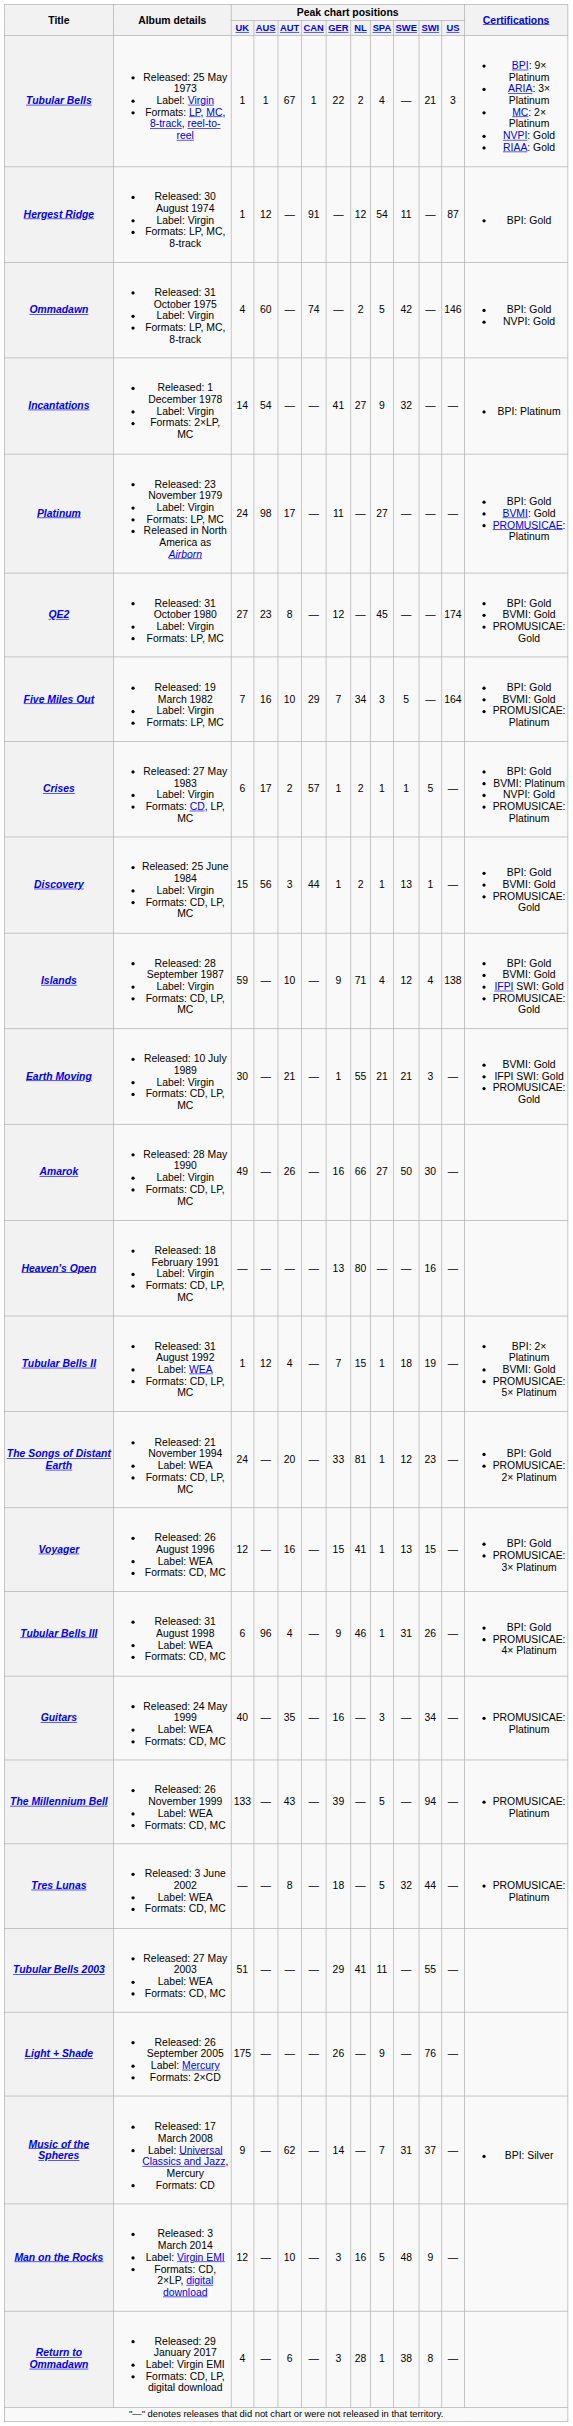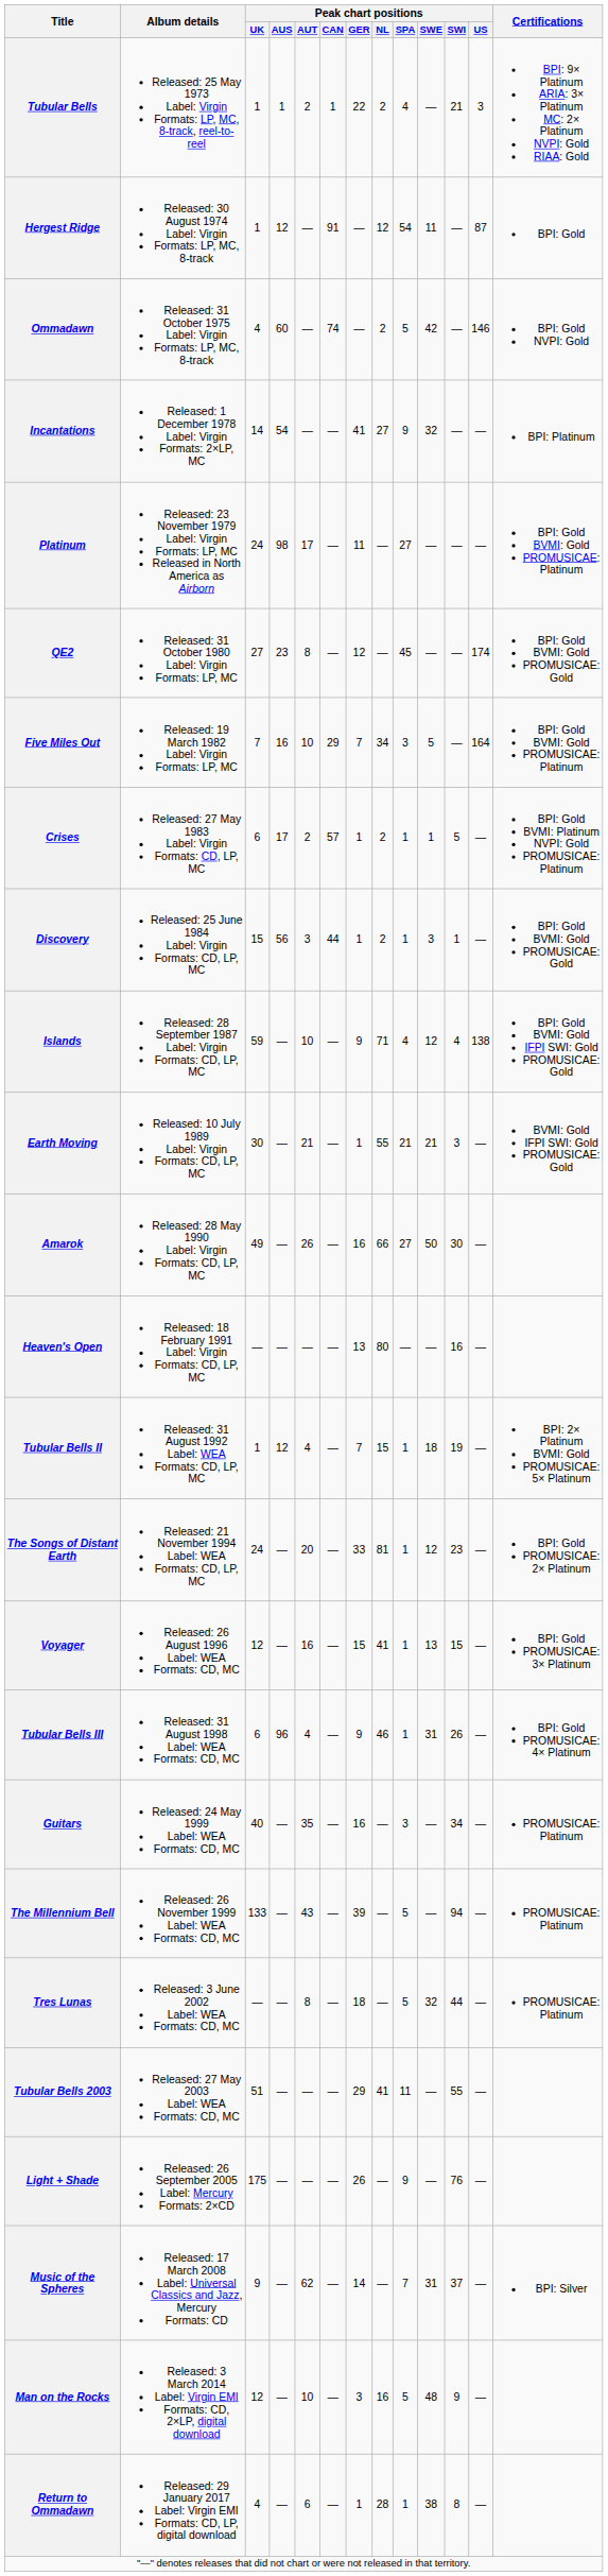Tubular Bells | Peak chart positions / AUT: 67 -> 2
Discovery | Peak chart positions / SWE: 13 -> 3
Return to Ommadawn | Peak chart positions / GER: 3 -> 1
